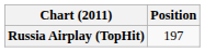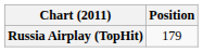Russia Airplay (TopHit) | Position: 197 -> 179
